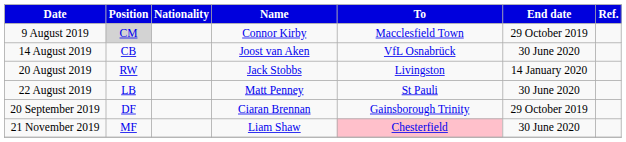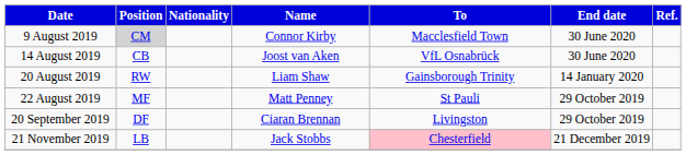9 August 2019 | End date: 29 October 2019 -> 30 June 2020
20 August 2019 | Name: Jack Stobbs -> Liam Shaw
20 August 2019 | To: Livingston -> Gainsborough Trinity
22 August 2019 | Position: LB -> MF
22 August 2019 | End date: 30 June 2020 -> 29 October 2019
20 September 2019 | To: Gainsborough Trinity -> Livingston
21 November 2019 | Position: MF -> LB
21 November 2019 | Name: Liam Shaw -> Jack Stobbs
21 November 2019 | End date: 30 June 2020 -> 21 December 2019
